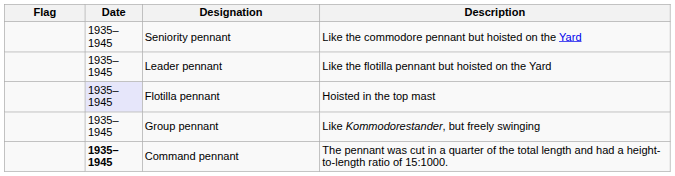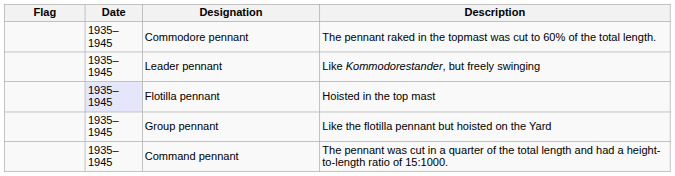+ row: 1935–1945 | Commodore pennant | The pennant raked in the topmast was cut to 60% of the total length.
- row: 1935–1945 | Seniority pennant | Like the commodore pennant but hoisted on the Yard
Leader pennant | Description: Like the flotilla pennant but hoisted on the Yard -> Like Kommodorestander, but freely swinging
Group pennant | Description: Like Kommodorestander, but freely swinging -> Like the flotilla pennant but hoisted on the Yard
Command pennant | Date: bold -> normal
